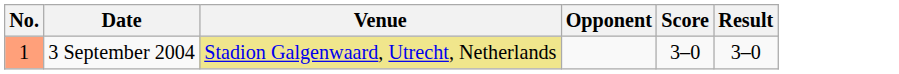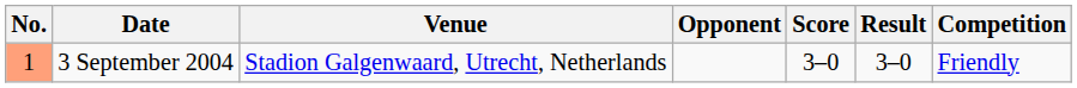+ column: Competition | Friendly
3 September 2004 | Venue: khaki background -> no background
